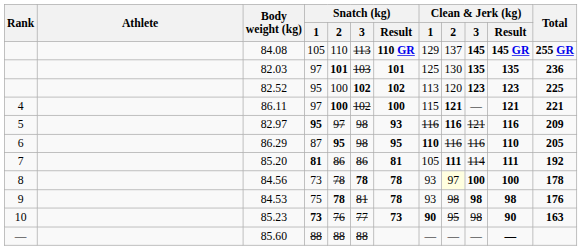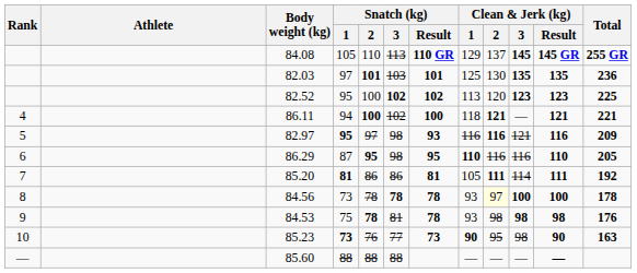86.11 | Snatch (kg) / 1: 97 -> 94
86.11 | Clean & Jerk (kg) / 1: 115 -> 118
